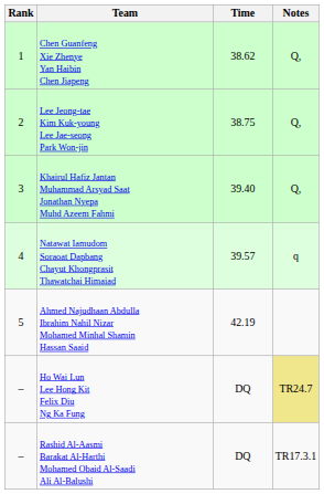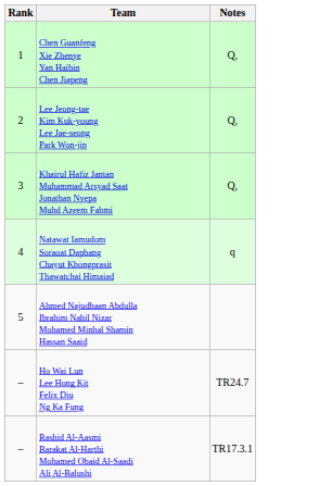- column: Time | 38.62 | 38.75 | 39.40 | 39.57 | 42.19 | DQ | DQ
Ho Wai Lun Lee Hong Kit Felix Diu Ng Ka Fung | Notes: khaki background -> no background
